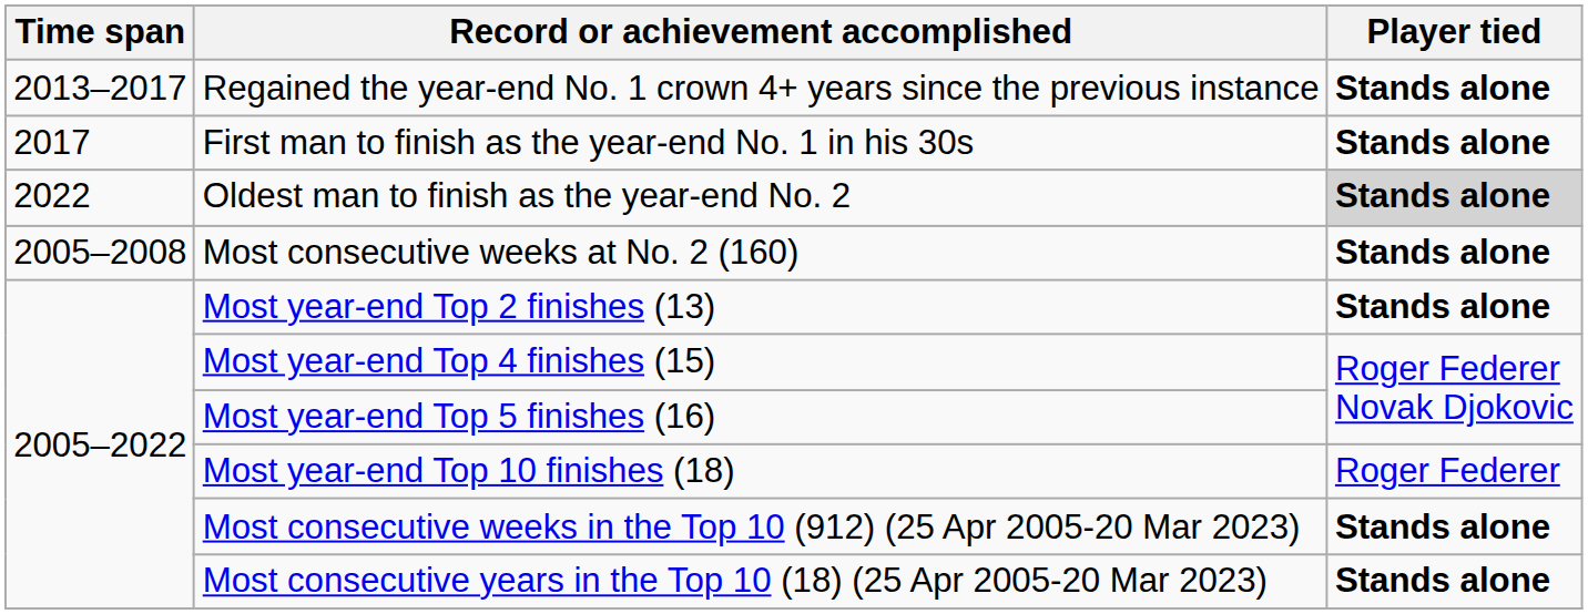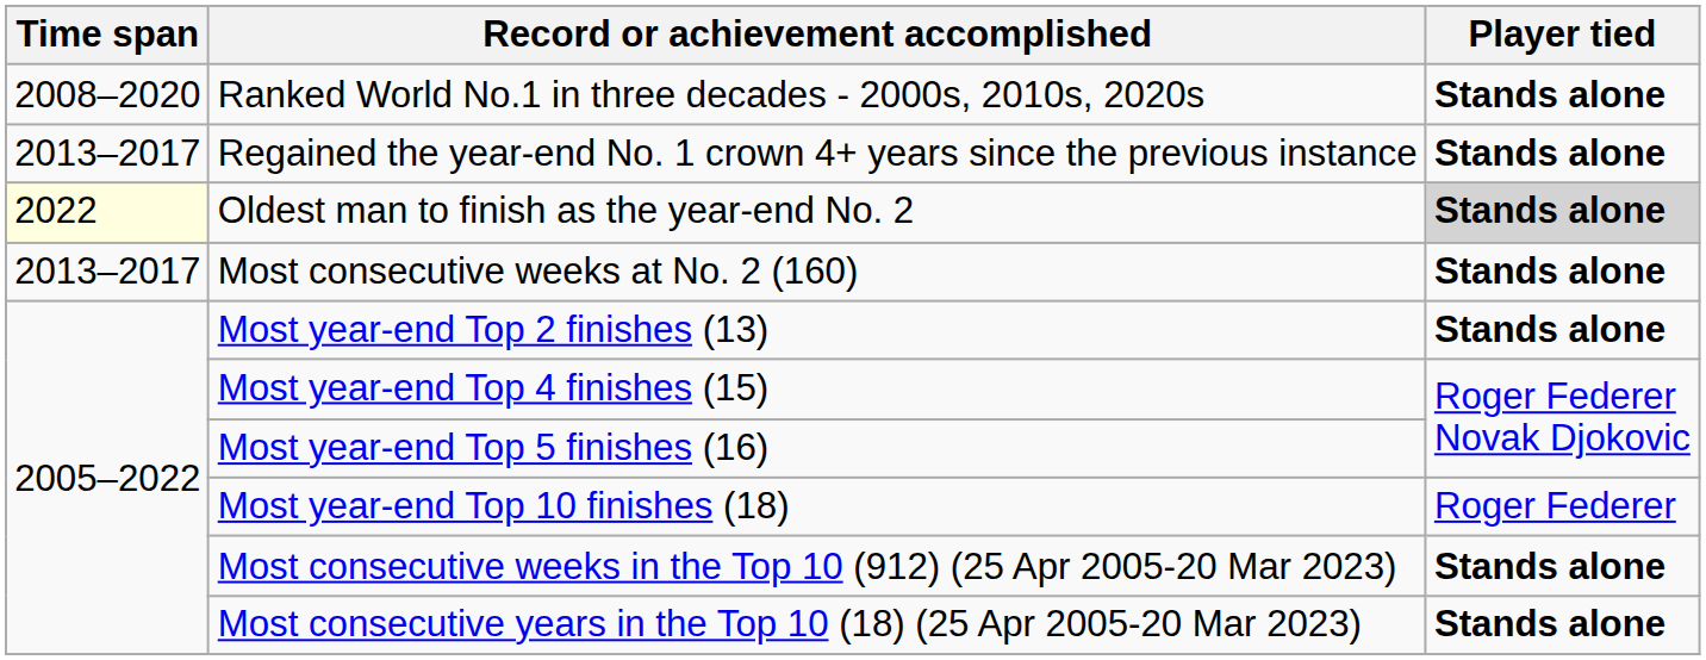+ row: 2008–2020 | Ranked World No.1 in three decades - 2000s, 2010s, 2020s | Stands alone
- row: 2017 | First man to finish as the year-end No. 1 in his 30s | Stands alone
Oldest man to finish as the year-end No. 2 | Time span: no background -> lightyellow background
Most consecutive weeks at No. 2 (160) | Time span: 2005–2008 -> 2013–2017
